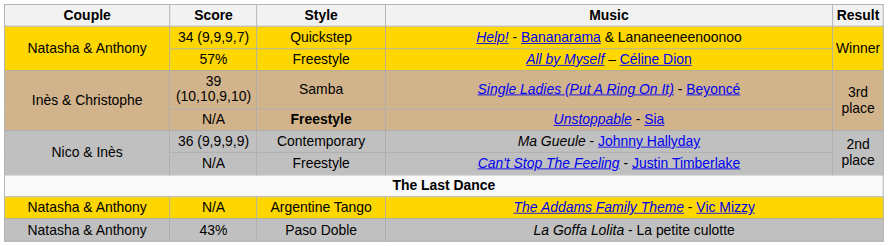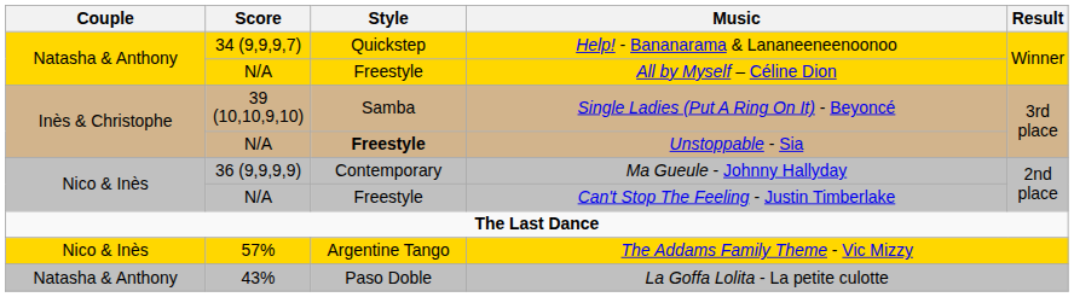All by Myself – Céline Dion | Score: 57% -> N/A
The Addams Family Theme - Vic Mizzy | Couple: Natasha & Anthony -> Nico & Inès
The Addams Family Theme - Vic Mizzy | Score: N/A -> 57%
